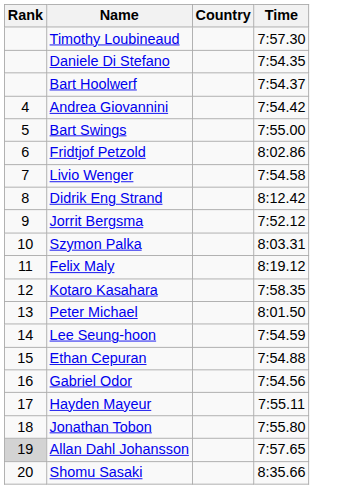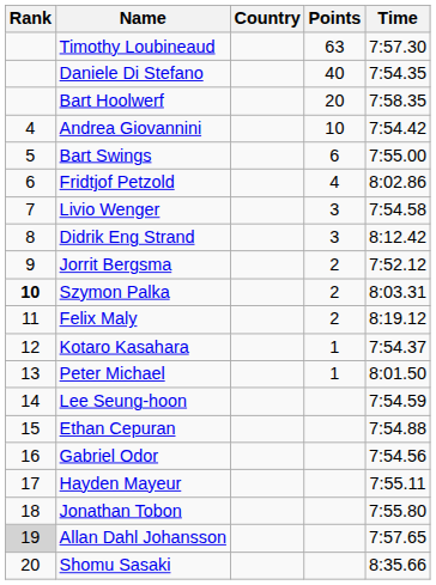+ column: Points | 63 | 40 | 20 | 10 | 6 | 4 | 3 | 3 | 2 | 2 | 2 | 1 | 1
Bart Hoolwerf | Time: 7:54.37 -> 7:58.35
Szymon Palka | Rank: normal -> bold
Kotaro Kasahara | Time: 7:58.35 -> 7:54.37
